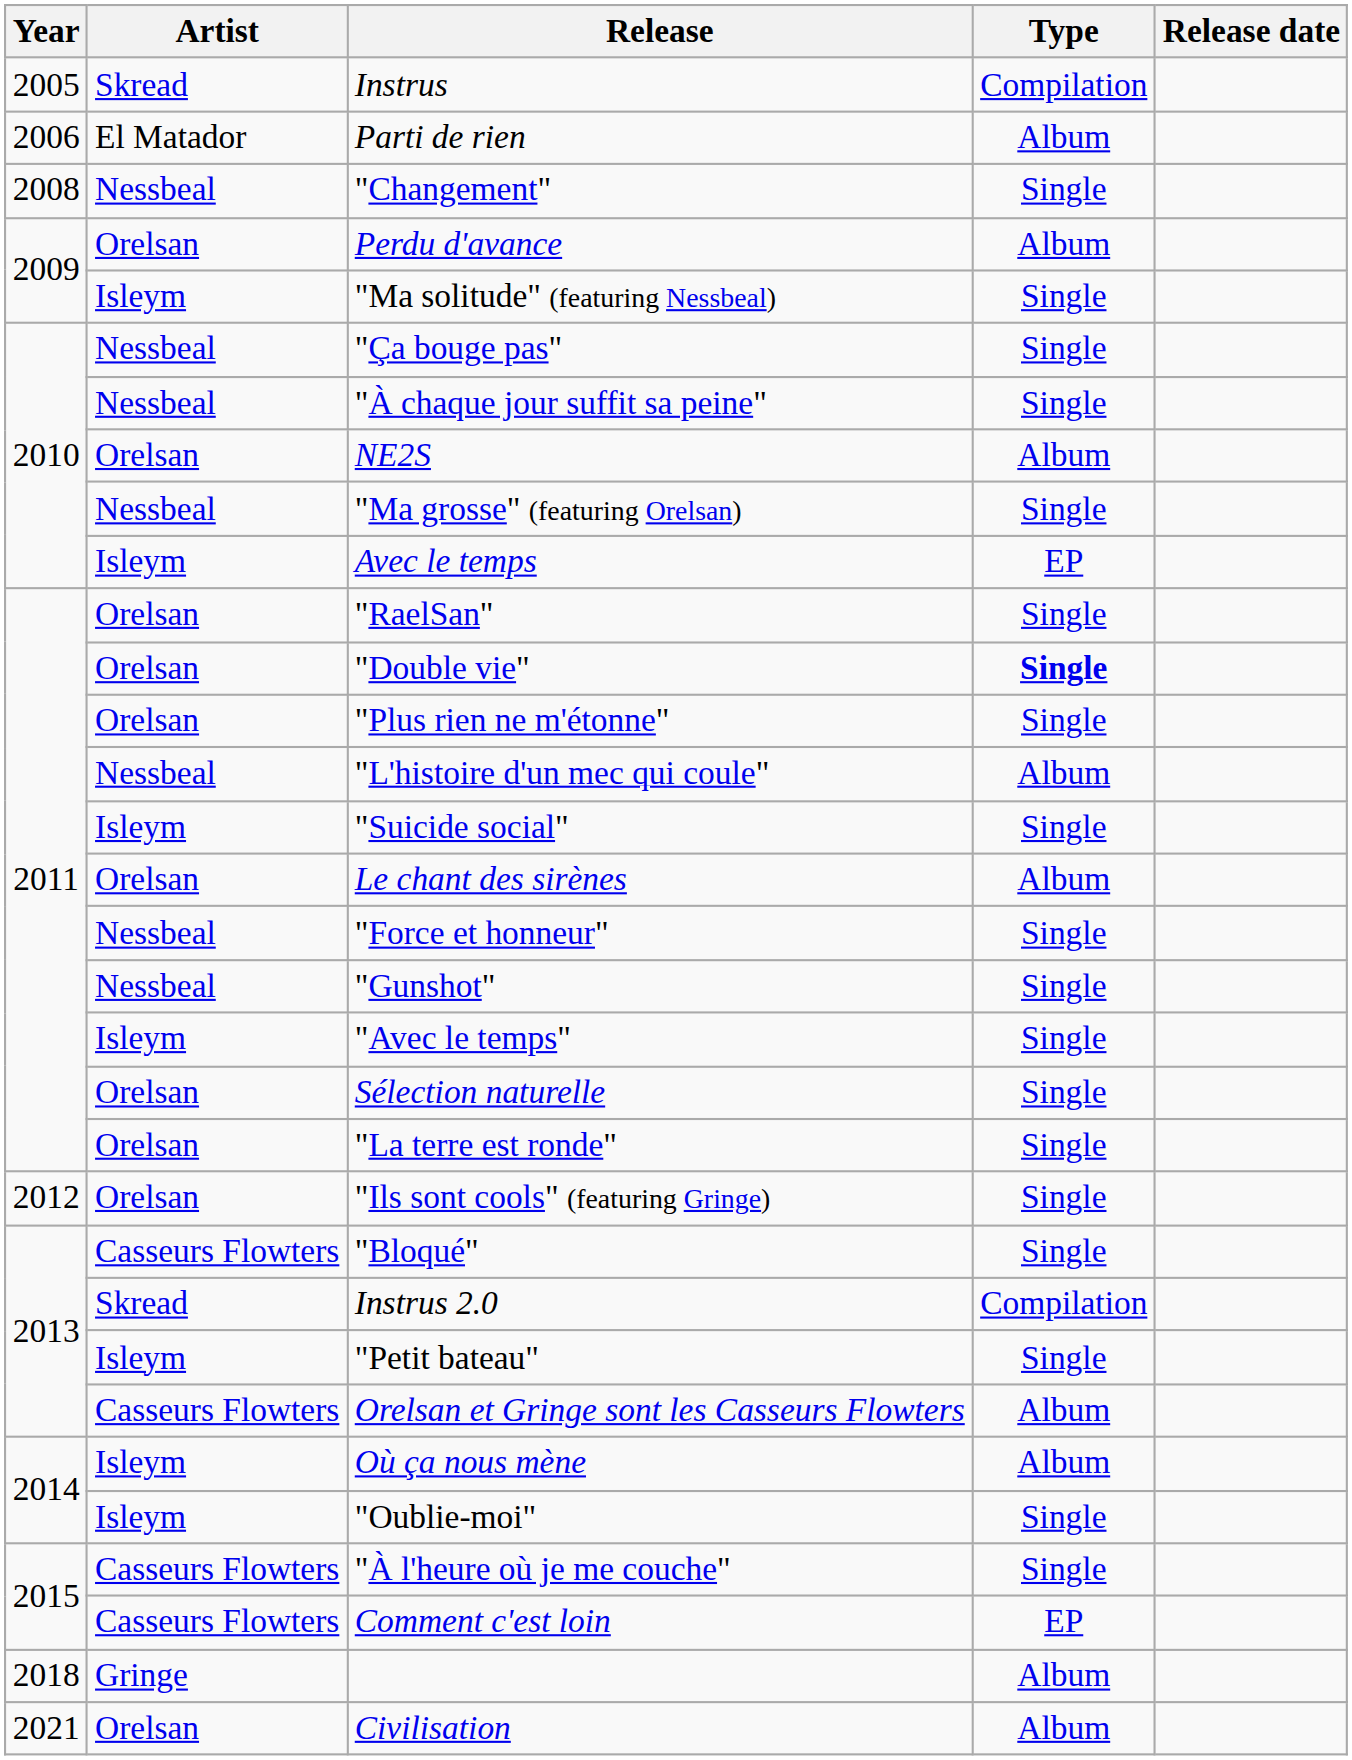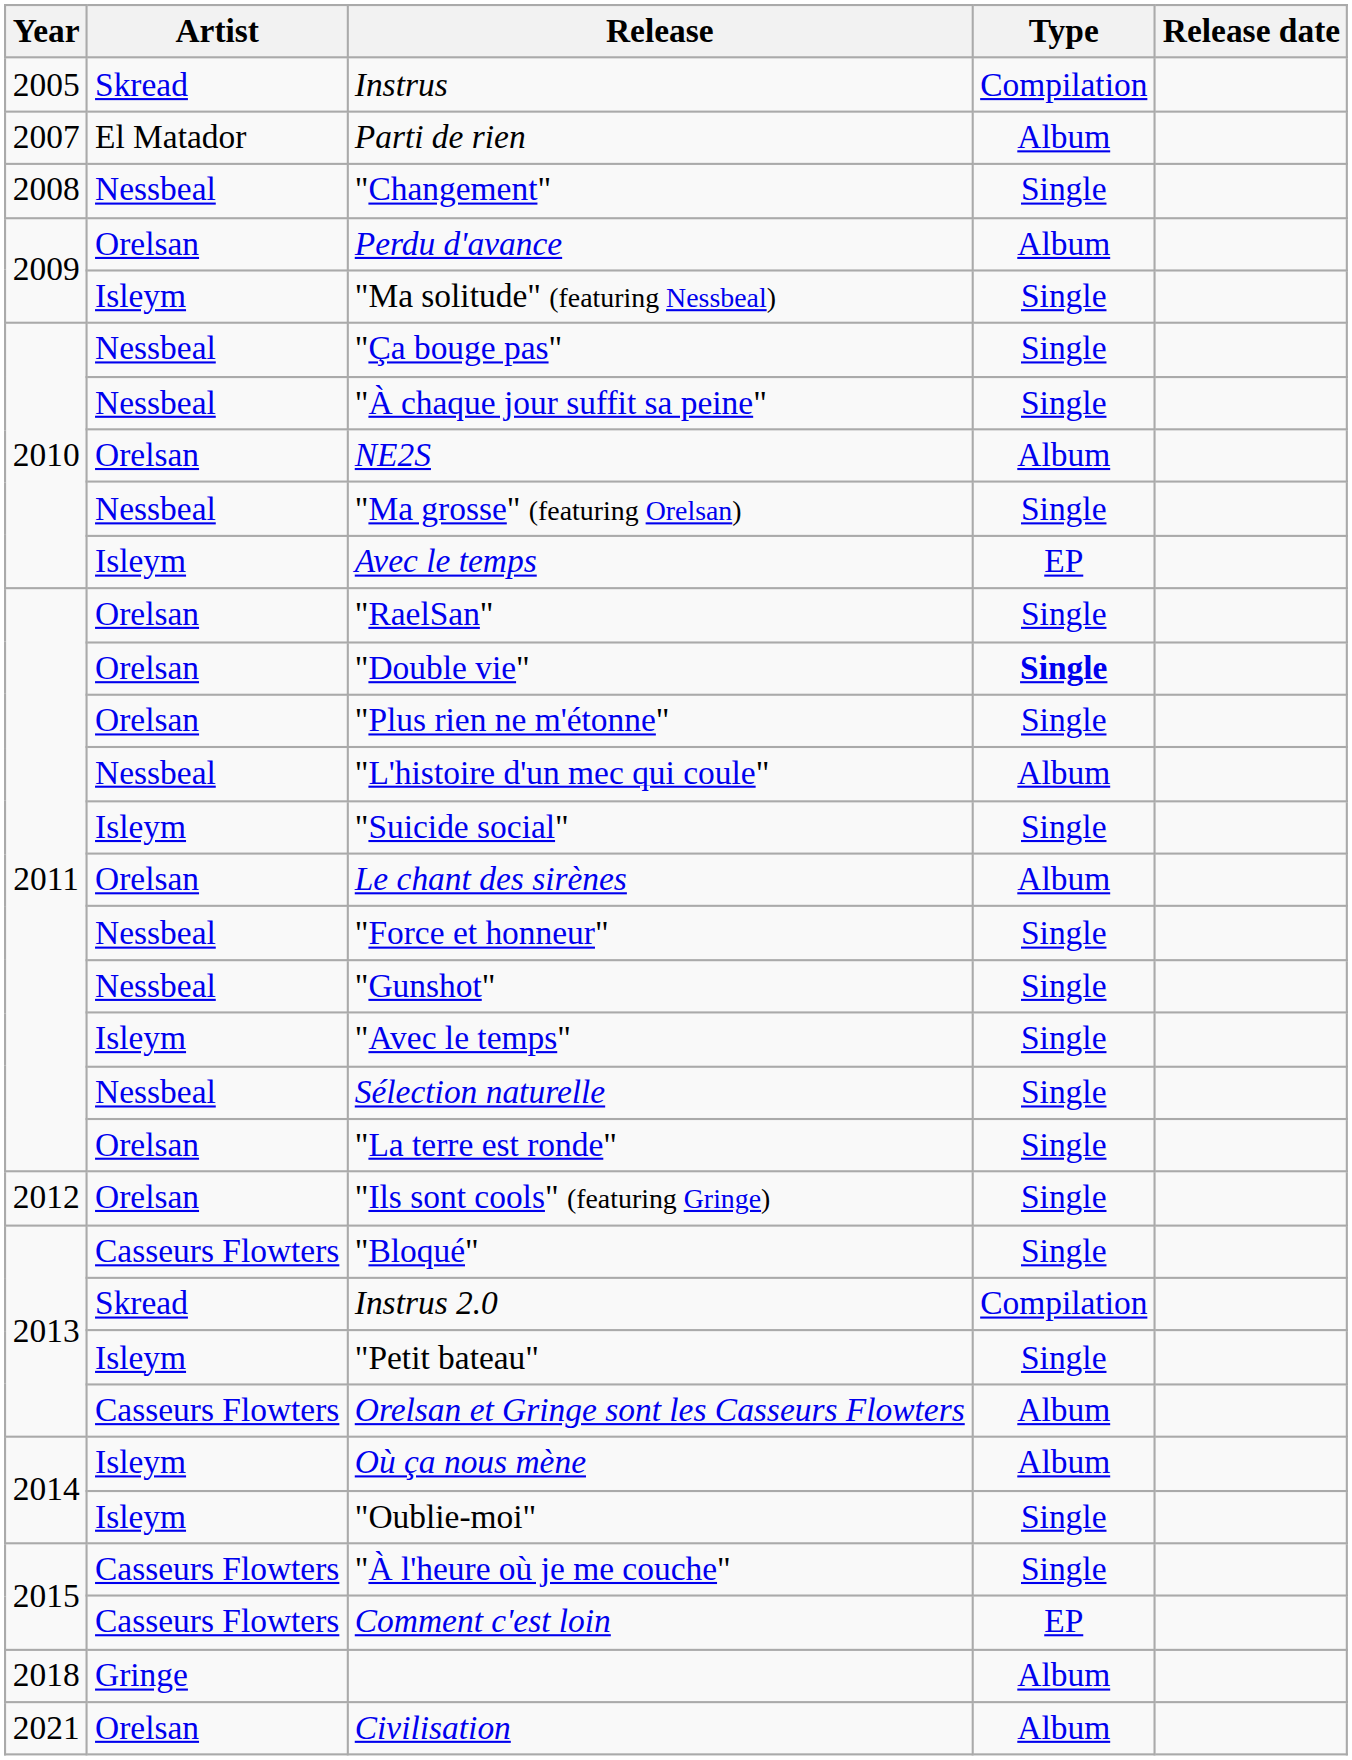Parti de rien | Year: 2006 -> 2007
Sélection naturelle | Artist: Orelsan -> Nessbeal
